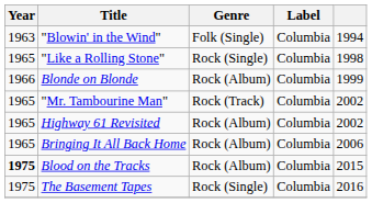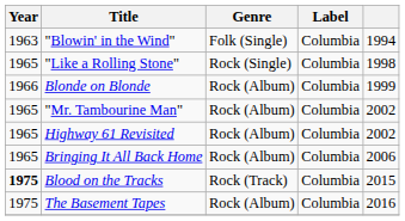"Mr. Tambourine Man" | Genre: Rock (Track) -> Rock (Album)
Blood on the Tracks | Genre: Rock (Album) -> Rock (Track)
The Basement Tapes | Genre: Rock (Single) -> Rock (Album)
